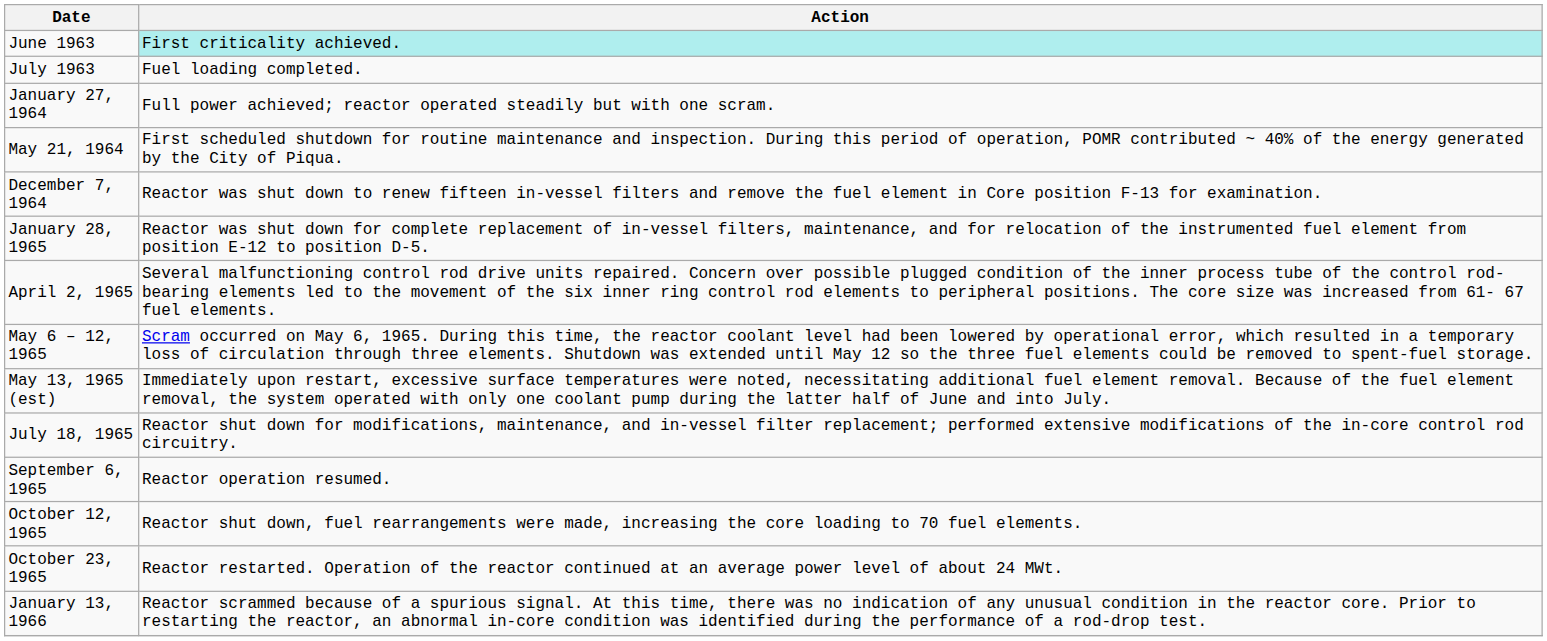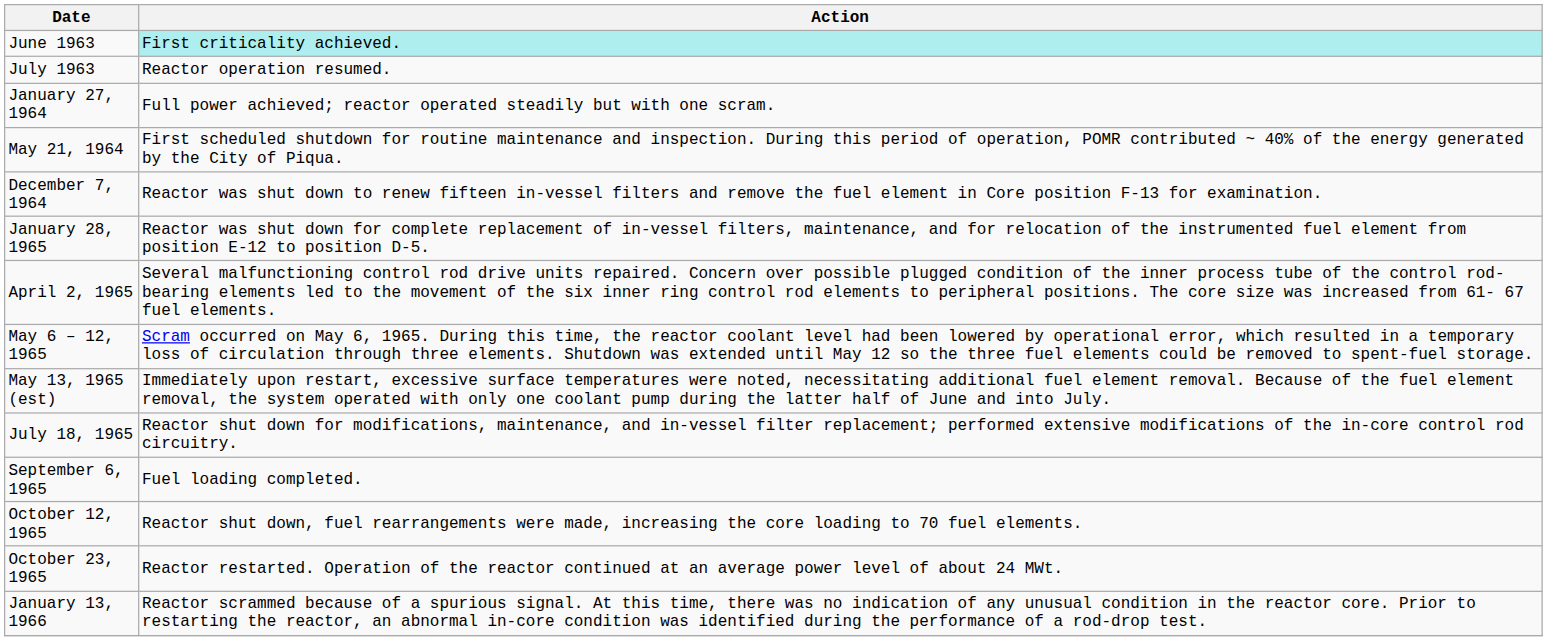July 1963 | Action: Fuel loading completed. -> Reactor operation resumed.
September 6, 1965 | Action: Reactor operation resumed. -> Fuel loading completed.
